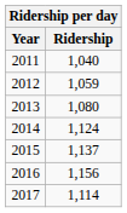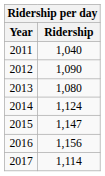2012 | Ridership: 1,059 -> 1,090
2015 | Ridership: 1,137 -> 1,147
